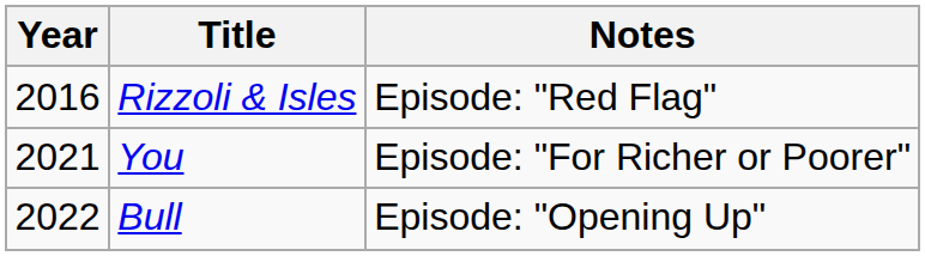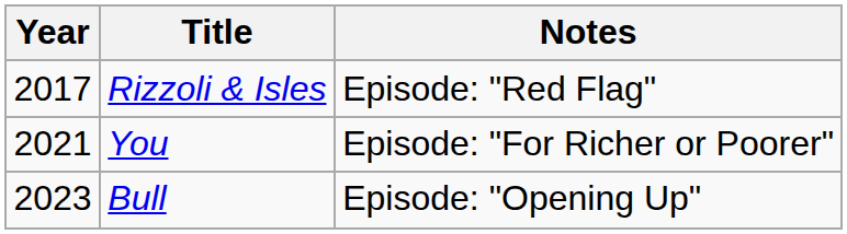Rizzoli & Isles | Year: 2016 -> 2017
Bull | Year: 2022 -> 2023
